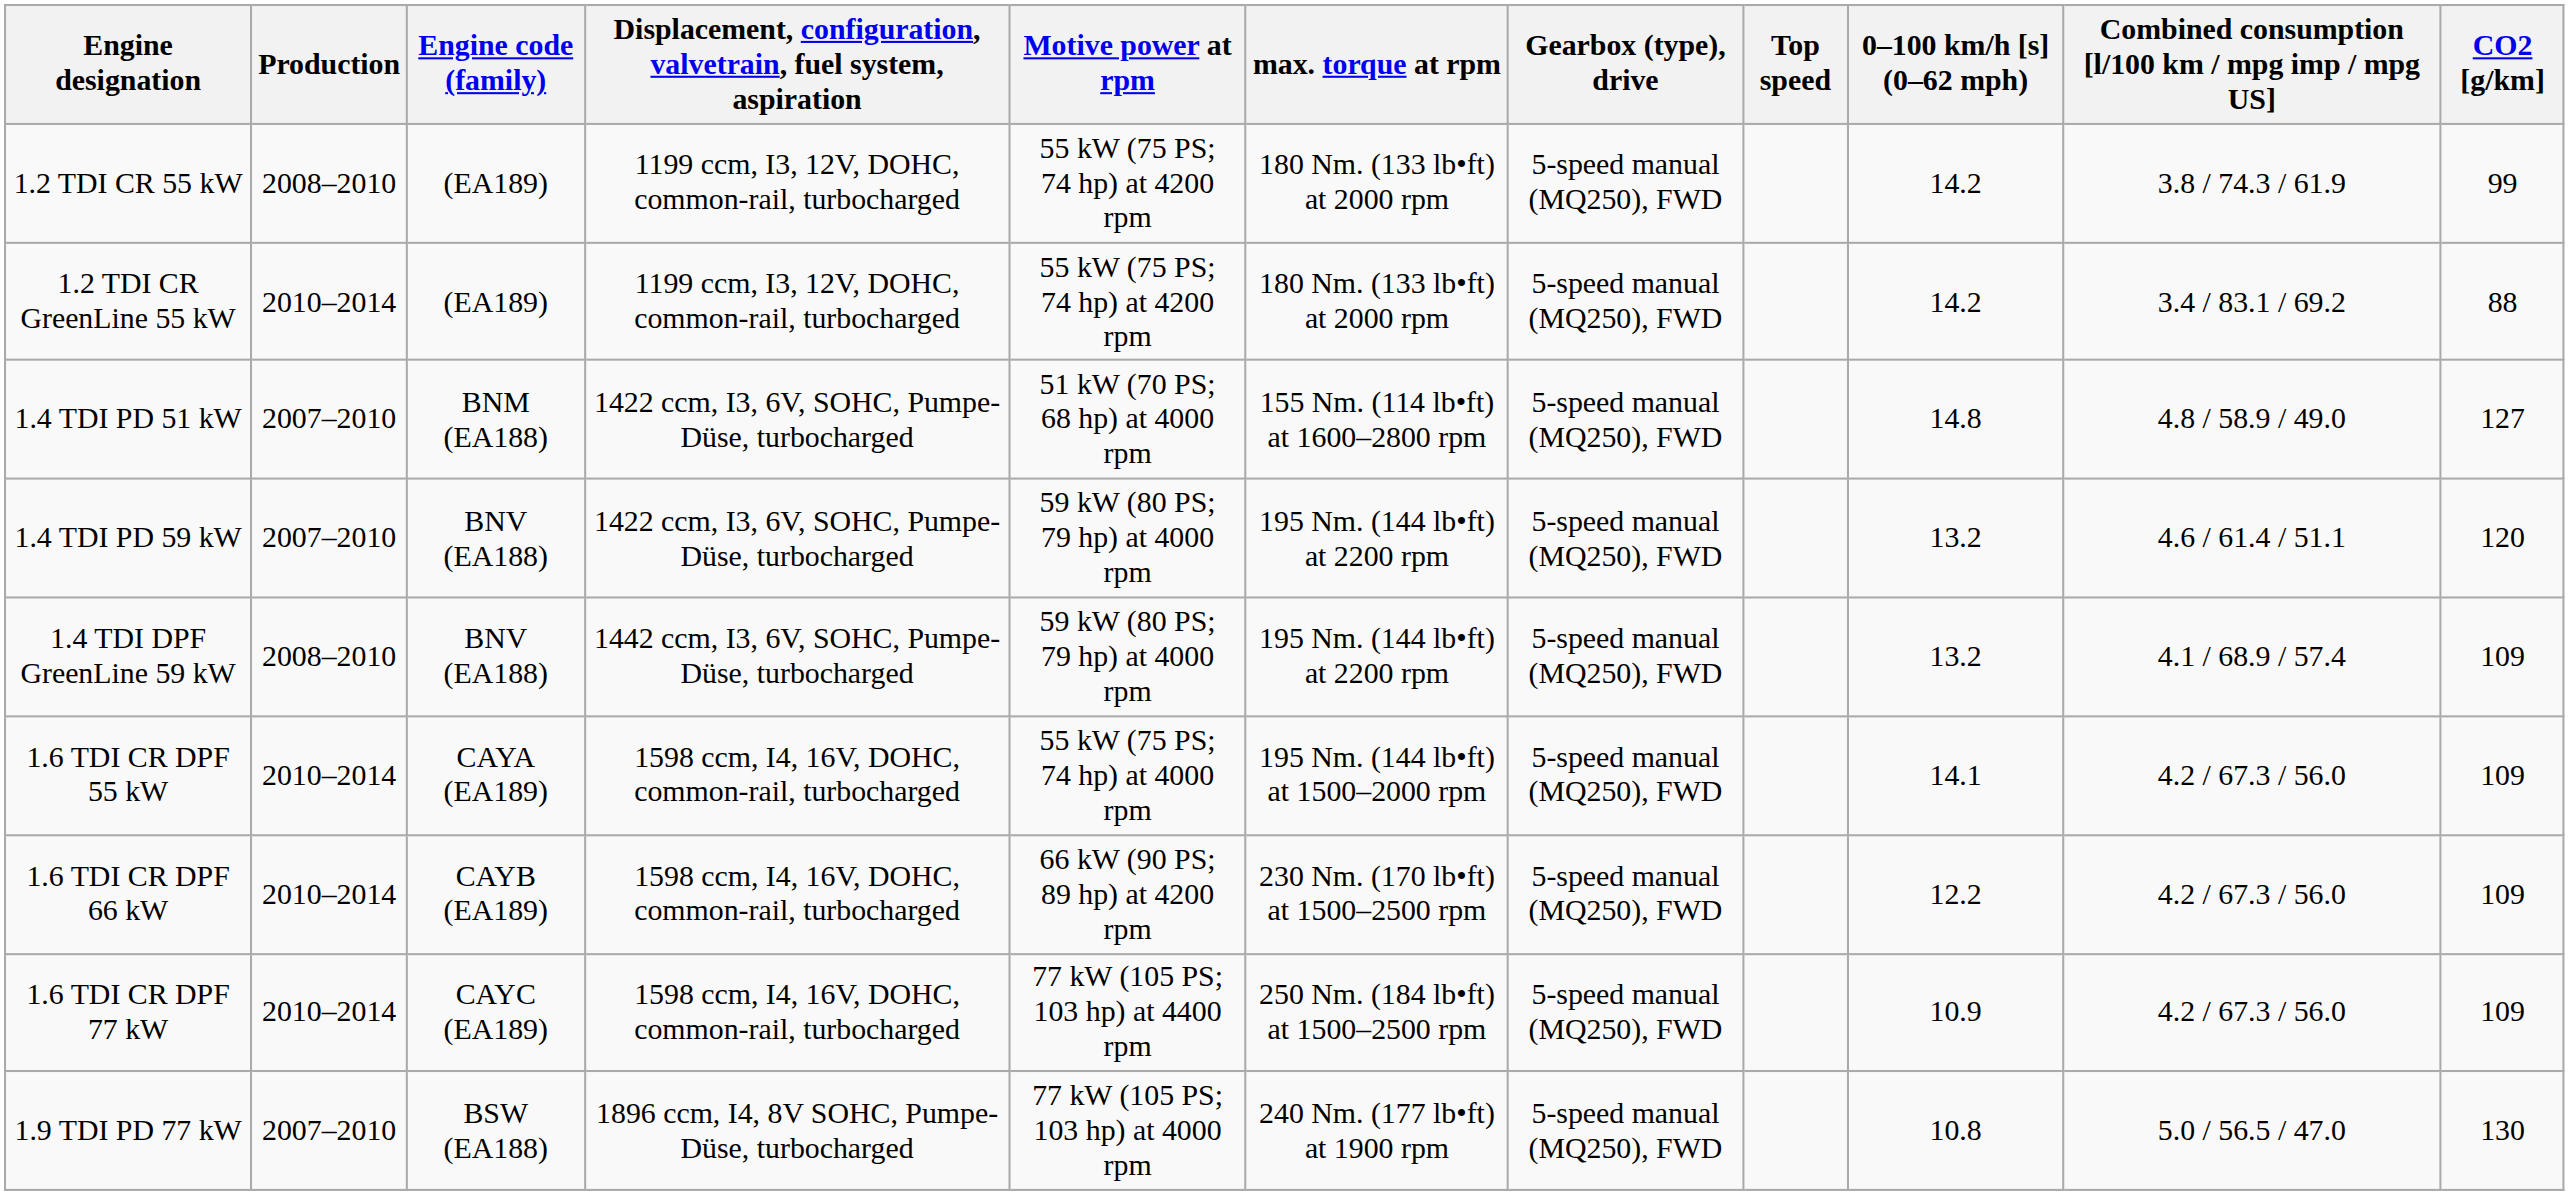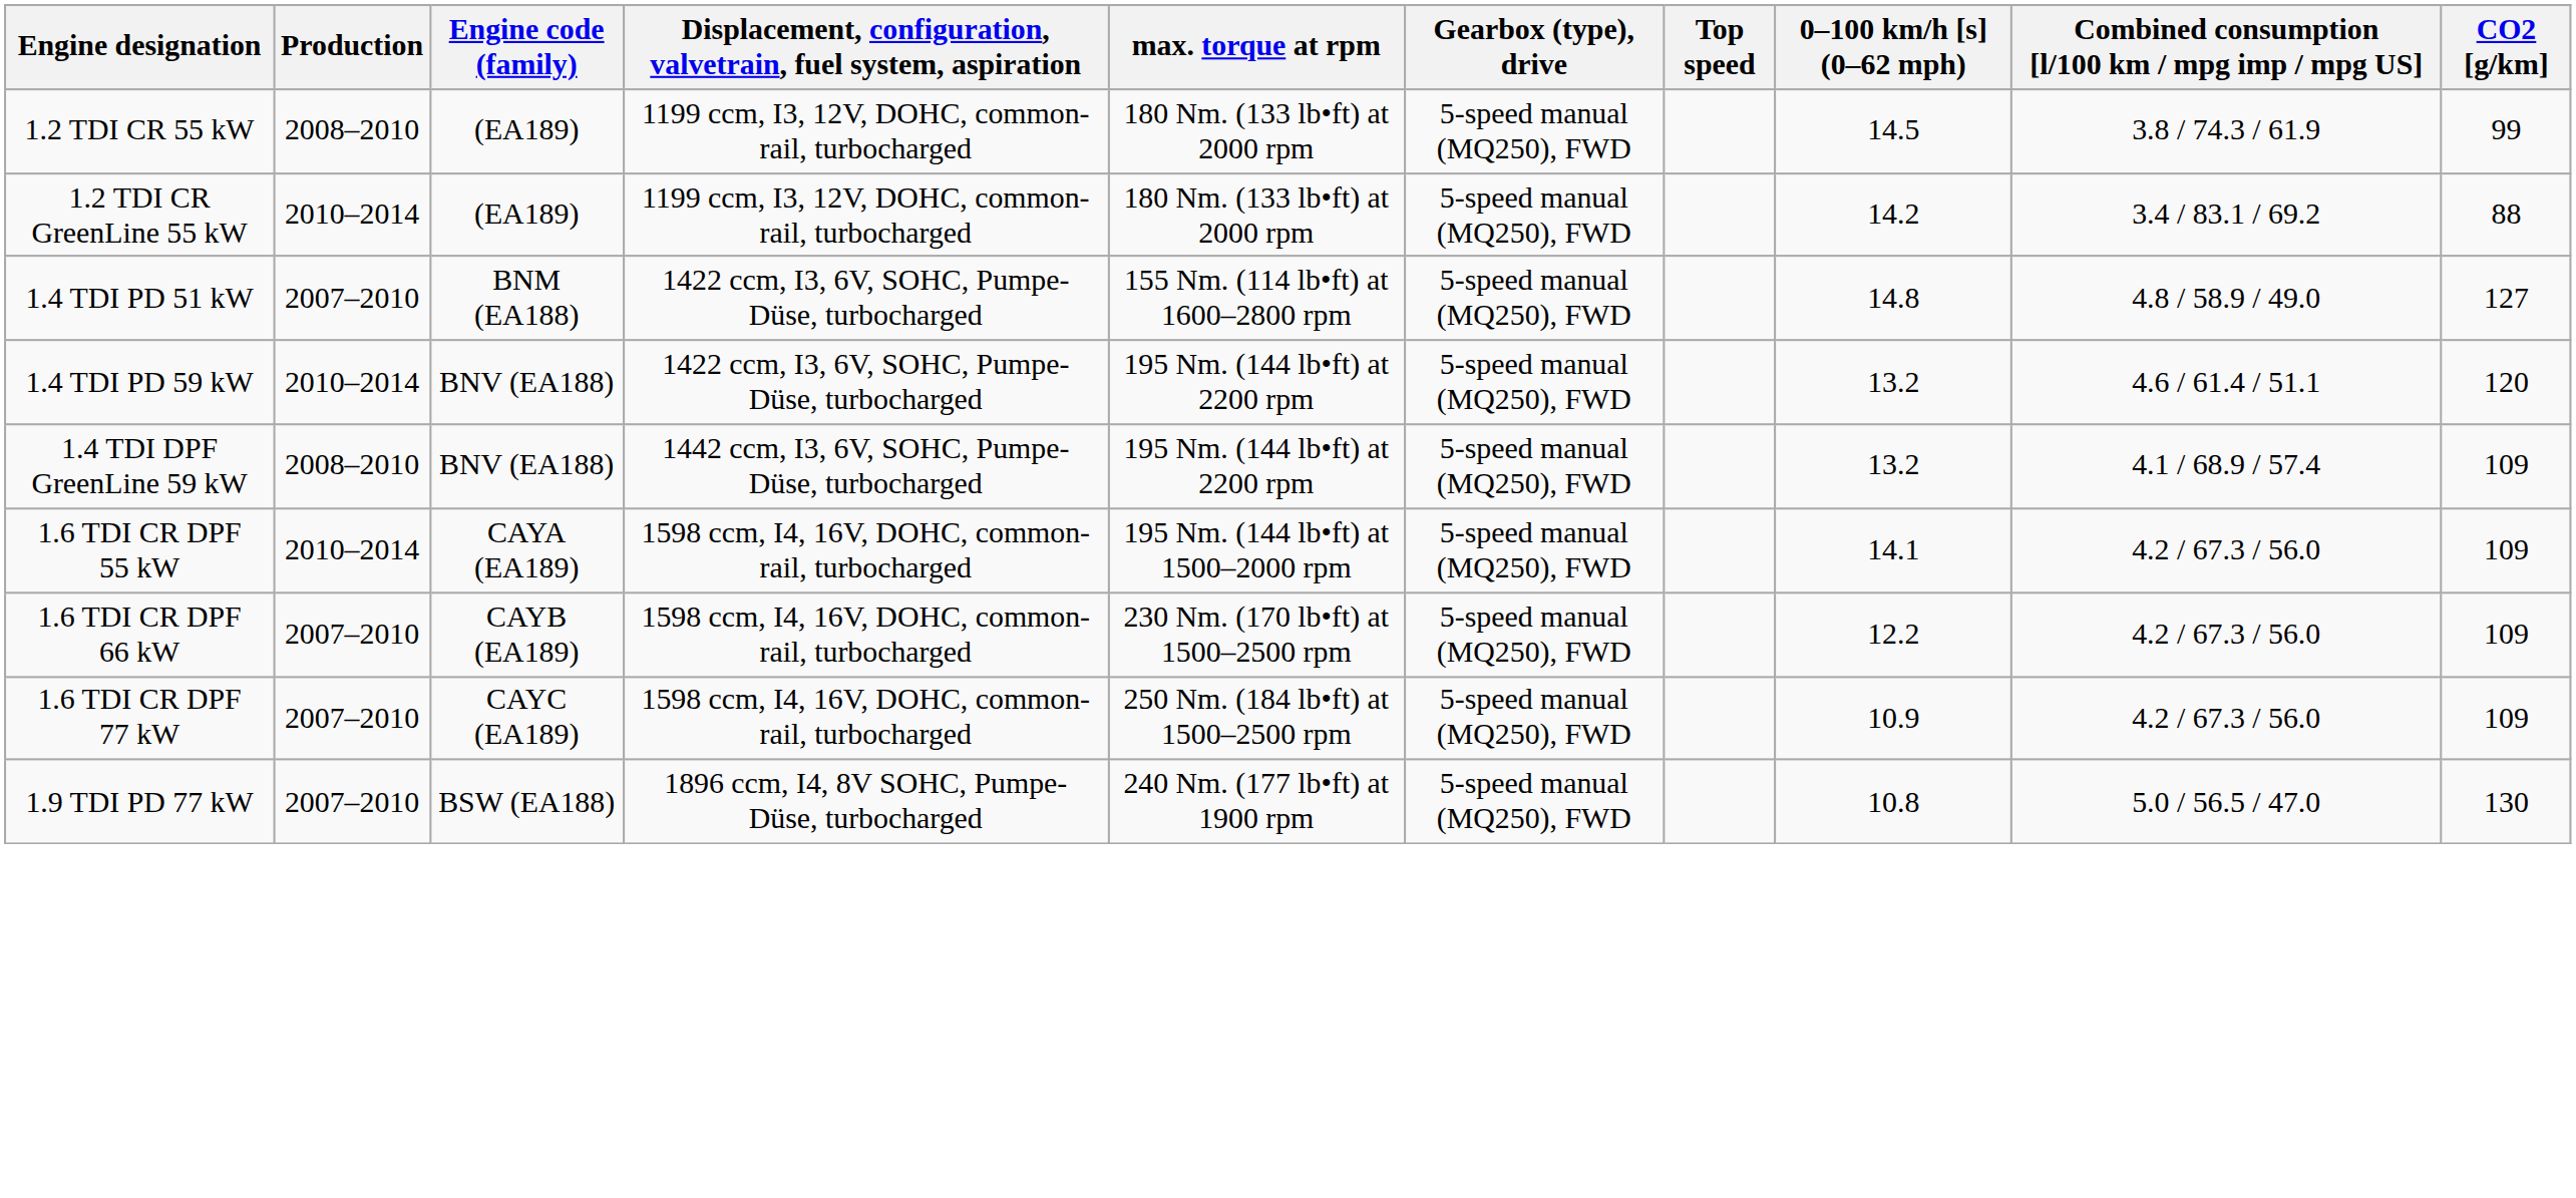- column: Motive power at rpm | 55 kW (75 PS; 74 hp) at 4200 rpm | 55 kW (75 PS; 74 hp) at 4200 rpm | 51 kW (70 PS; 68 hp) at 4000 rpm | 59 kW (80 PS; 79 hp) at 4000 rpm | 59 kW (80 PS; 79 hp) at 4000 rpm | 55 kW (75 PS; 74 hp) at 4000 rpm | 66 kW (90 PS; 89 hp) at 4200 rpm | 77 kW (105 PS; 103 hp) at 4400 rpm | 77 kW (105 PS; 103 hp) at 4000 rpm
1.2 TDI CR 55 kW | 0–100 km/h [s] (0–62 mph): 14.2 -> 14.5
1.4 TDI PD 59 kW | Production: 2007–2010 -> 2010–2014
1.6 TDI CR DPF 66 kW | Production: 2010–2014 -> 2007–2010
1.6 TDI CR DPF 77 kW | Production: 2010–2014 -> 2007–2010
